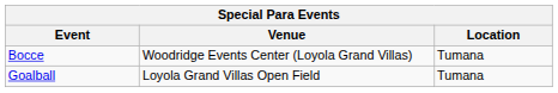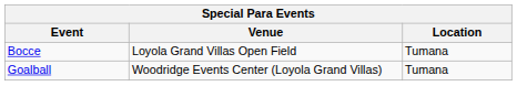Bocce | Venue: Woodridge Events Center (Loyola Grand Villas) -> Loyola Grand Villas Open Field
Goalball | Venue: Loyola Grand Villas Open Field -> Woodridge Events Center (Loyola Grand Villas)
